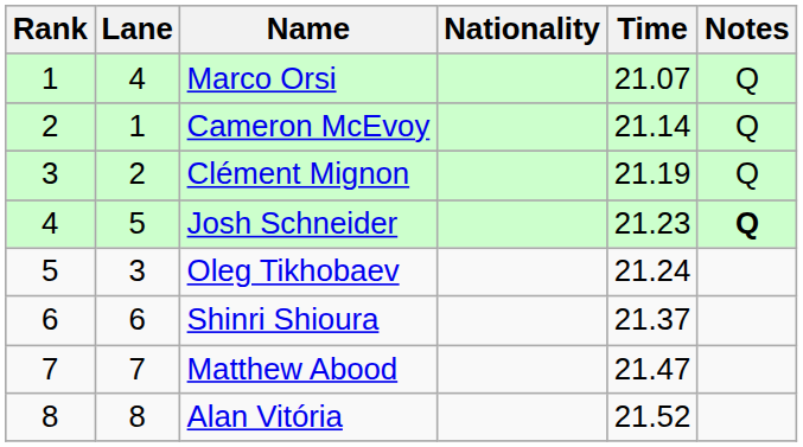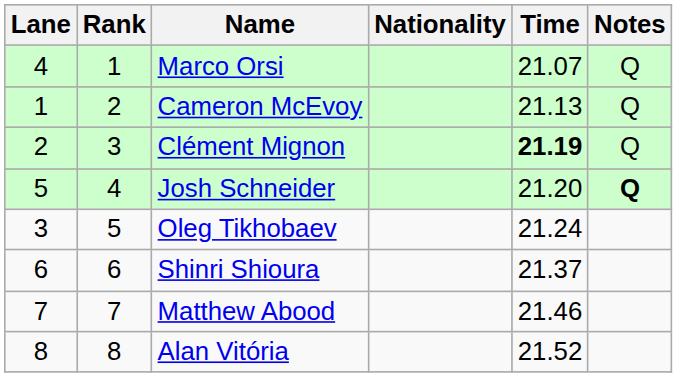columns swapped: Rank <-> Lane
Cameron McEvoy | Time: 21.14 -> 21.13
Clément Mignon | Time: normal -> bold
Josh Schneider | Time: 21.23 -> 21.20
Matthew Abood | Time: 21.47 -> 21.46
